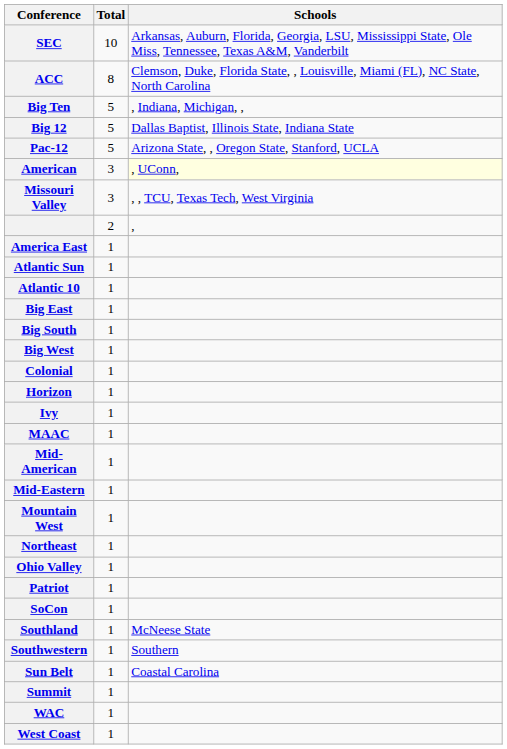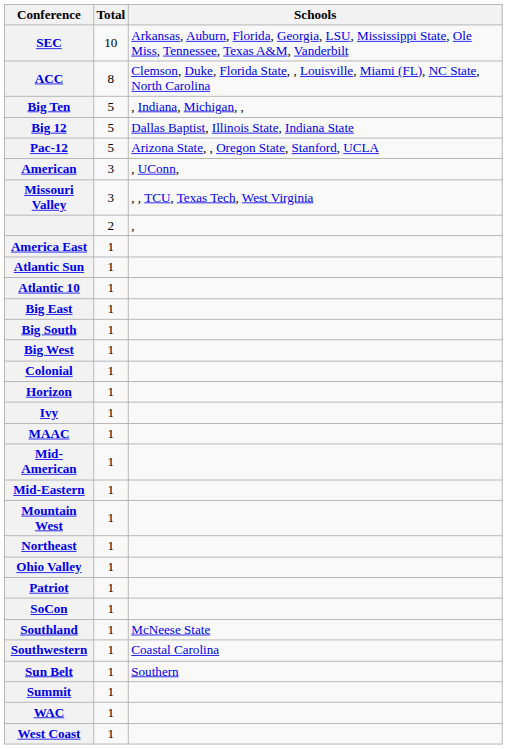American | Schools: lightyellow background -> no background
Southwestern | Schools: Southern -> Coastal Carolina
Sun Belt | Schools: Coastal Carolina -> Southern
